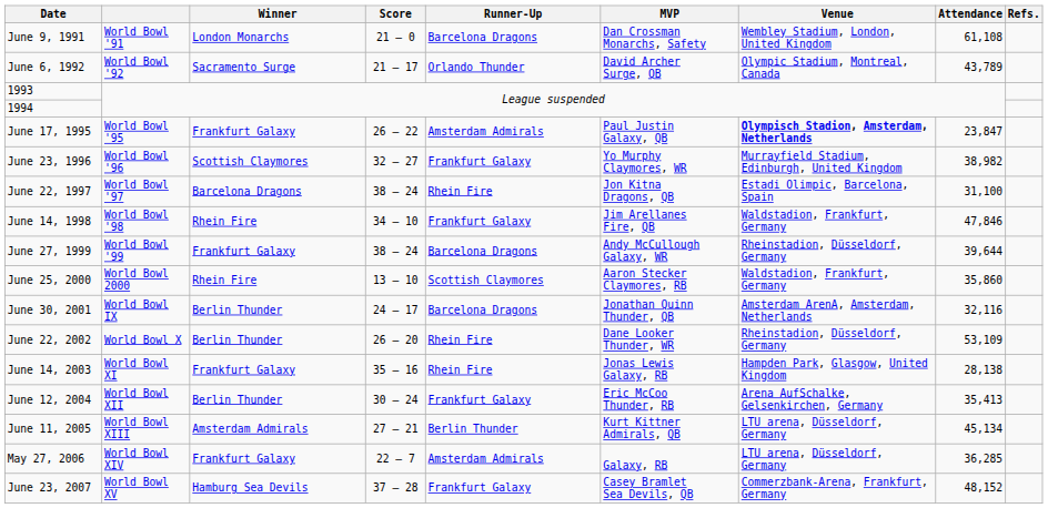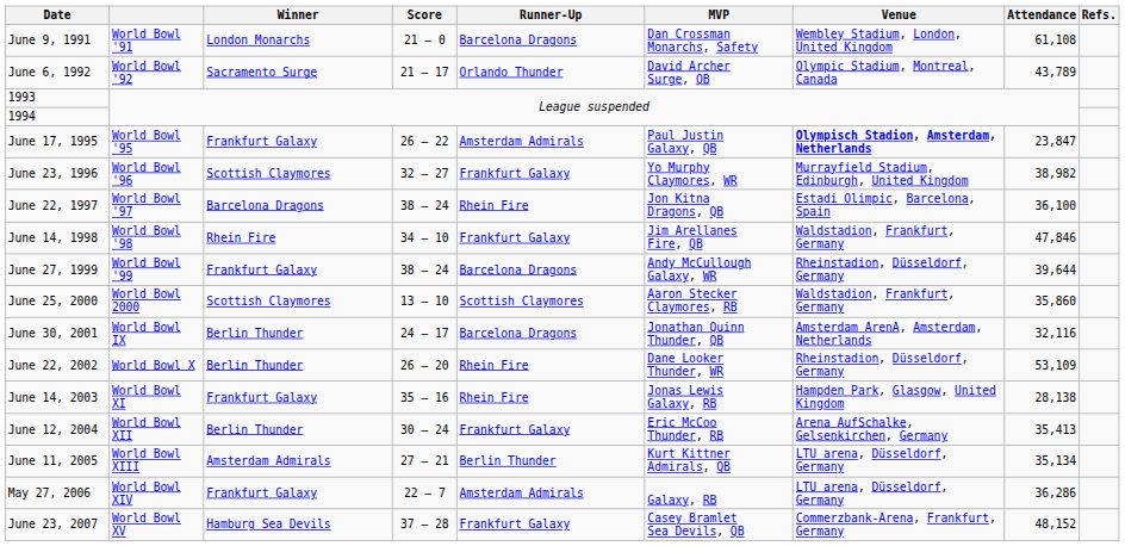June 22, 1997 | Attendance: 31,100 -> 36,100
June 25, 2000 | Winner: Rhein Fire -> Scottish Claymores
June 11, 2005 | Attendance: 45,134 -> 35,134
May 27, 2006 | Attendance: 36,285 -> 36,286
